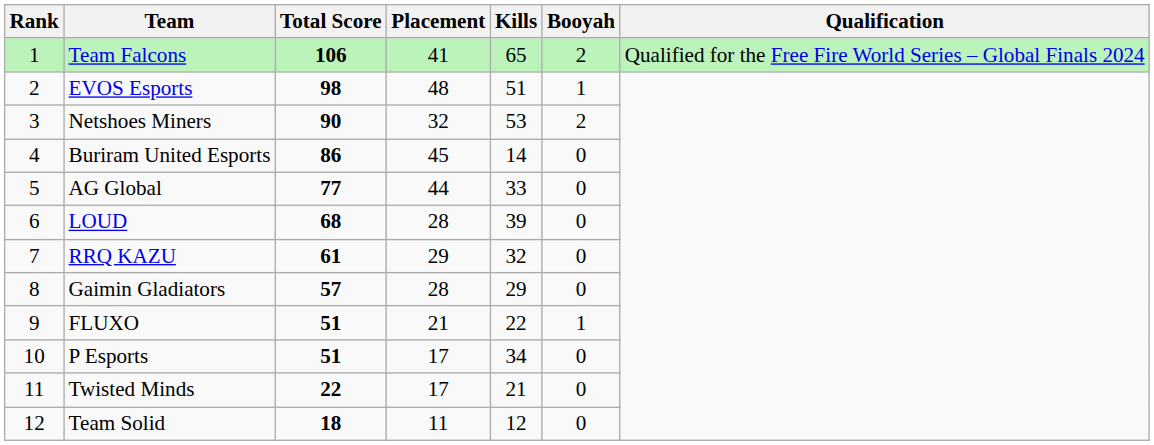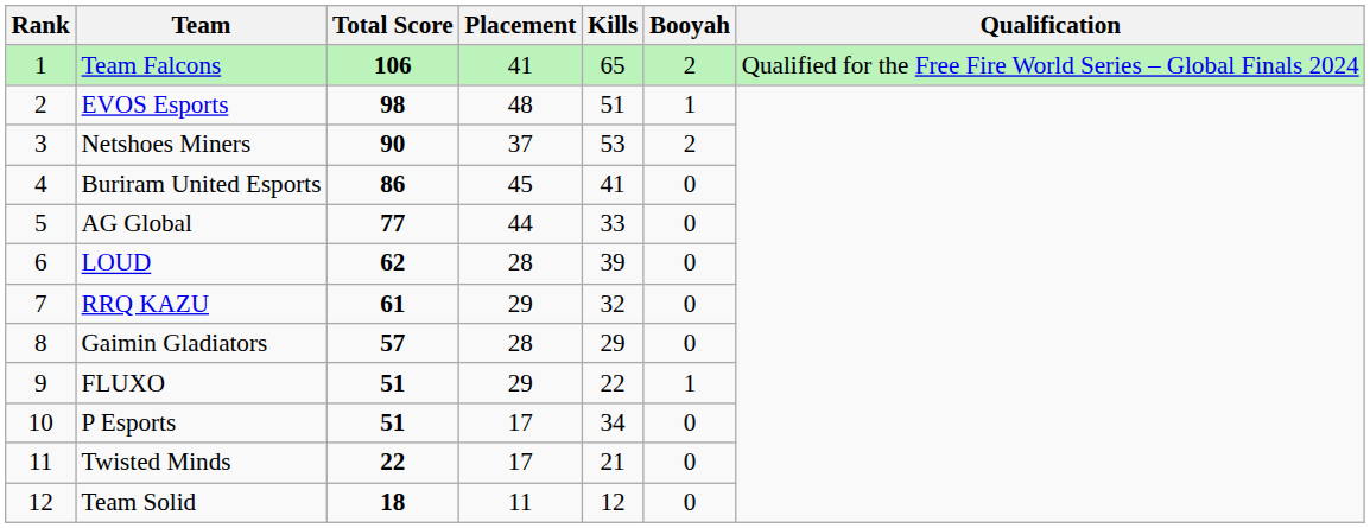Netshoes Miners | Placement: 32 -> 37
Buriram United Esports | Kills: 14 -> 41
LOUD | Total Score: 68 -> 62
FLUXO | Placement: 21 -> 29
